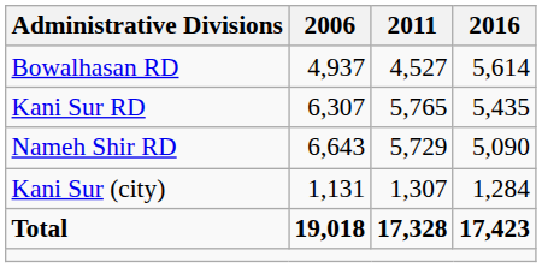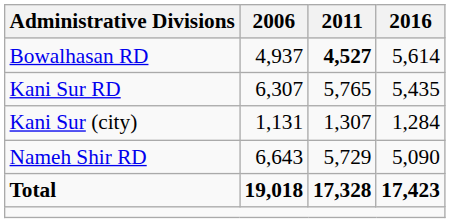Bowalhasan RD | 2011: normal -> bold
rows swapped: Nameh Shir RD <-> Kani Sur (city)
